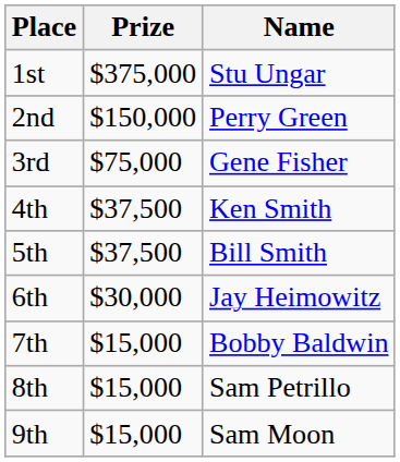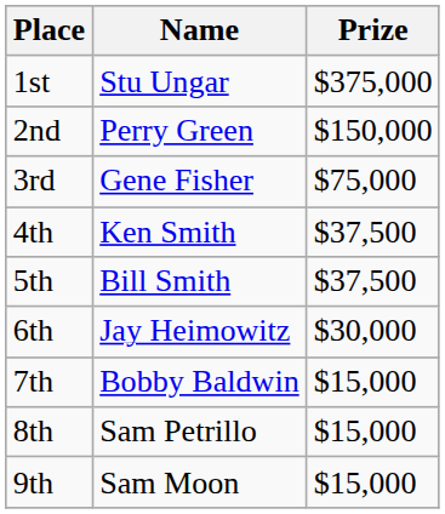columns swapped: Name <-> Prize
